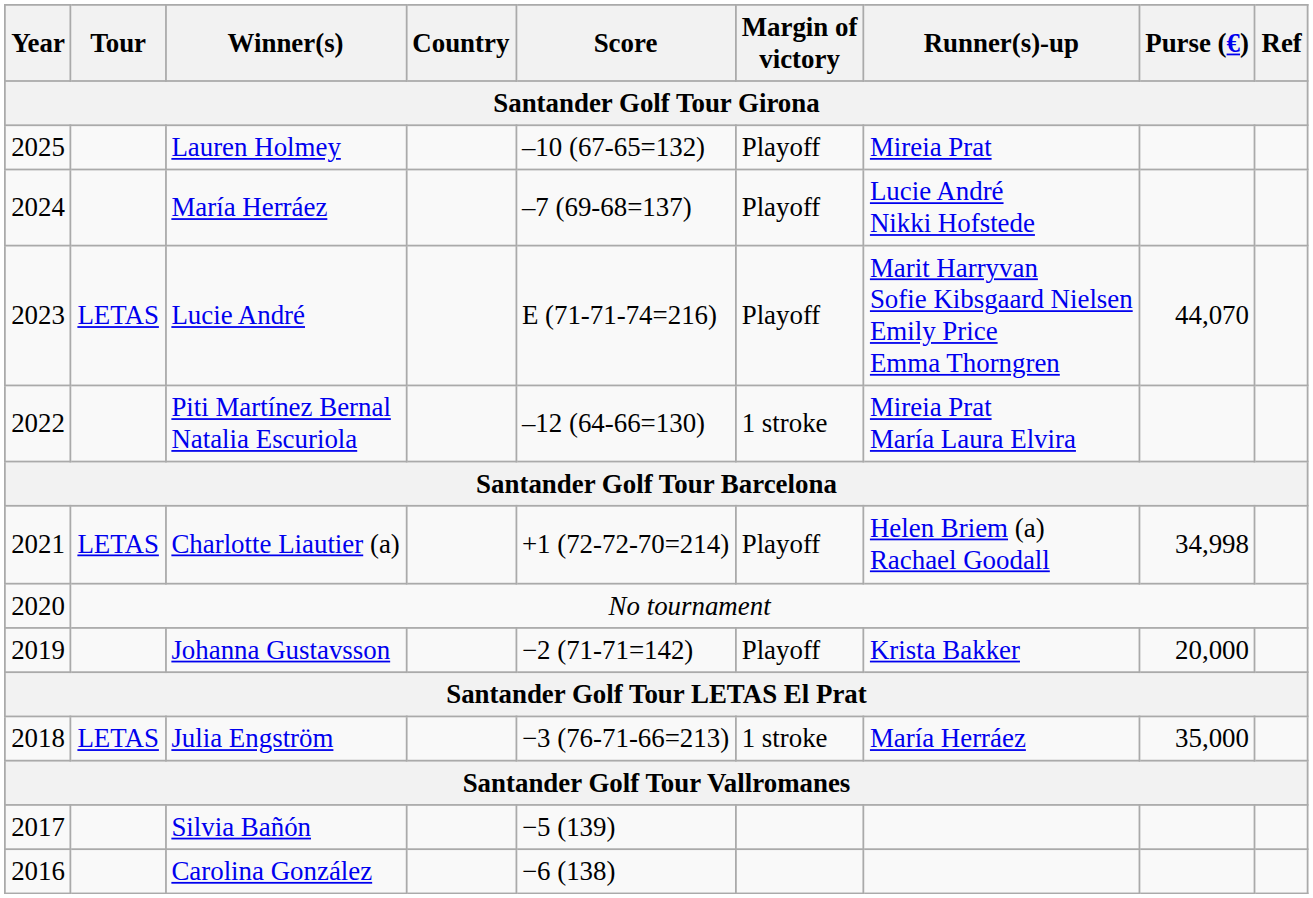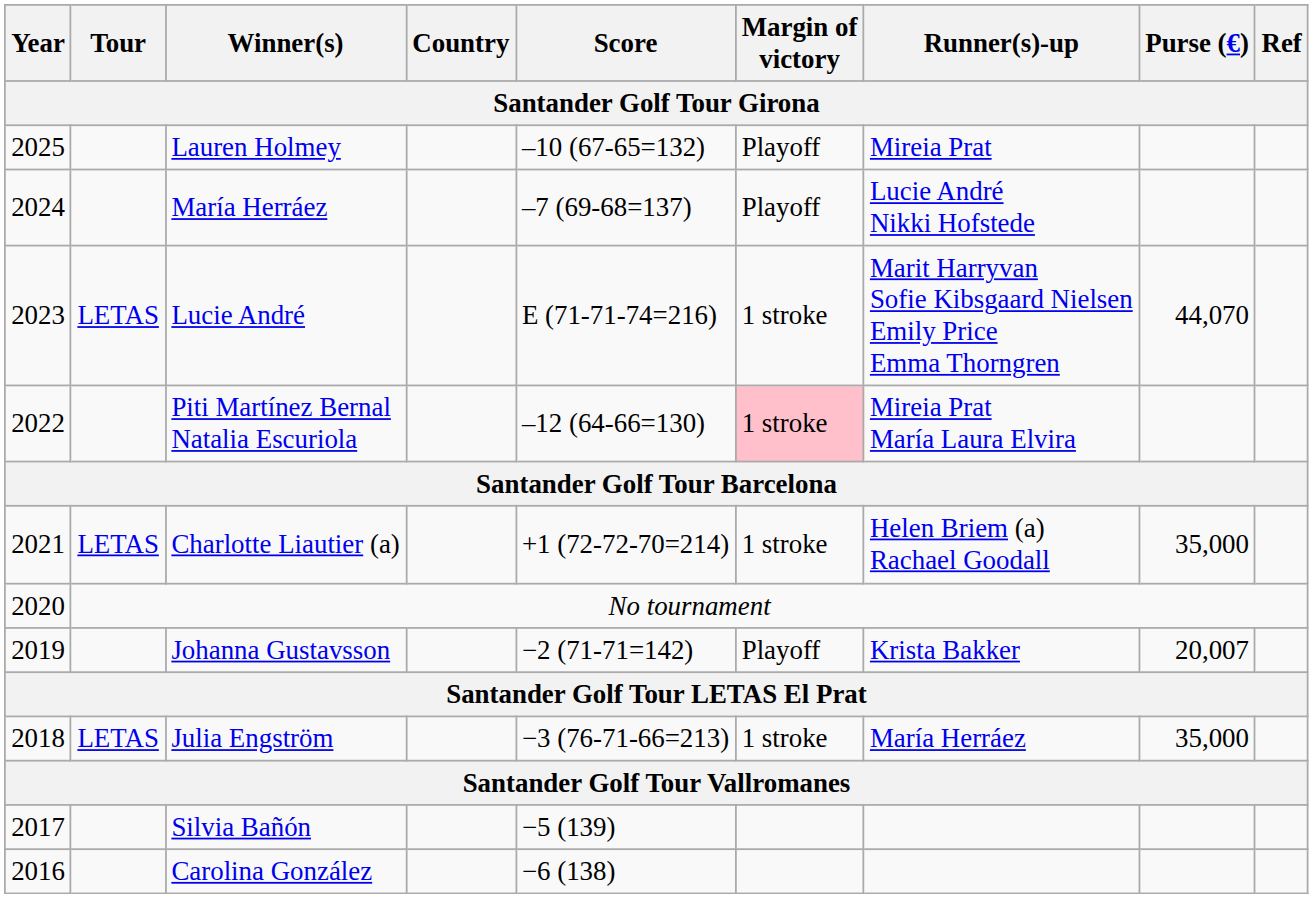Lucie André | Margin of victory: Playoff -> 1 stroke
Piti Martínez Bernal Natalia Escuriola | Margin of victory: no background -> pink background
Charlotte Liautier (a) | Margin of victory: Playoff -> 1 stroke
Charlotte Liautier (a) | Purse (€): 34,998 -> 35,000
Johanna Gustavsson | Purse (€): 20,000 -> 20,007
